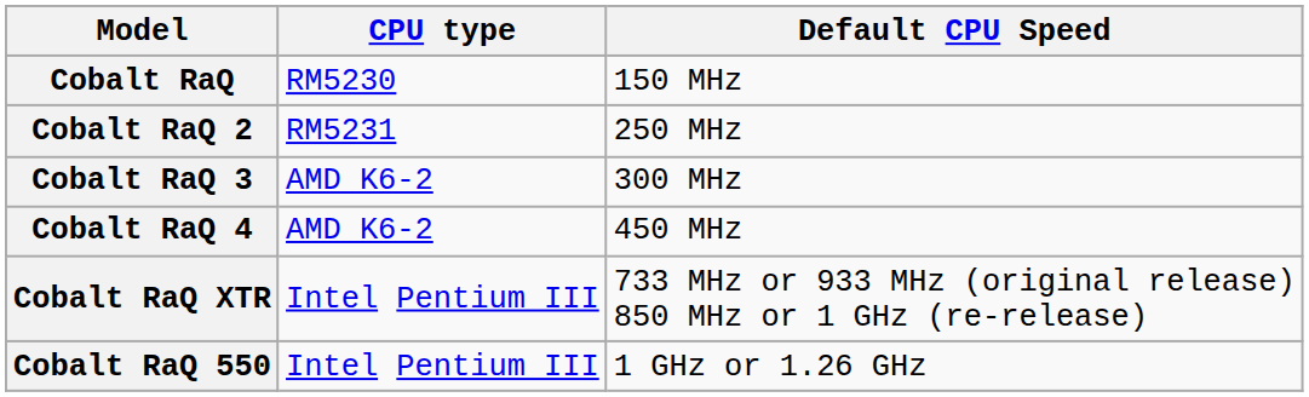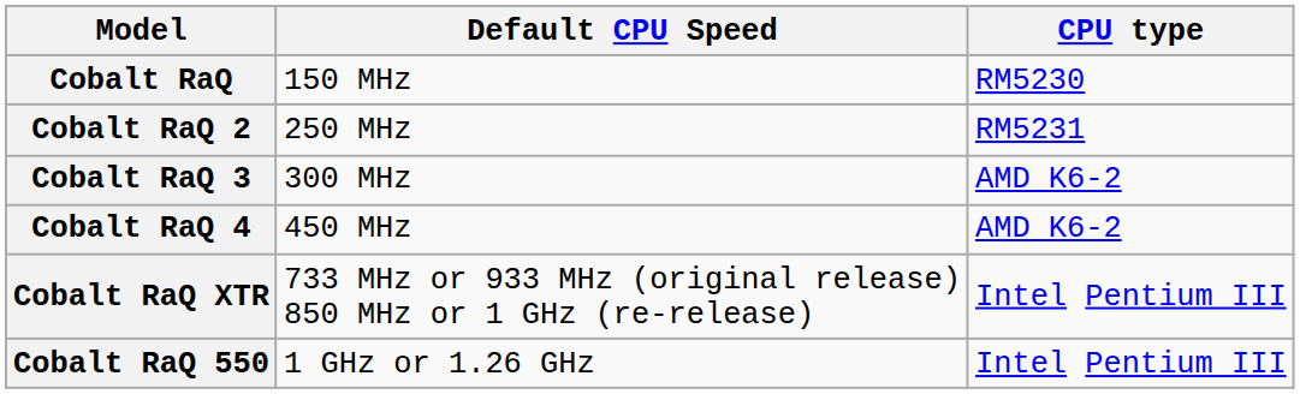columns swapped: CPU type <-> Default CPU Speed
